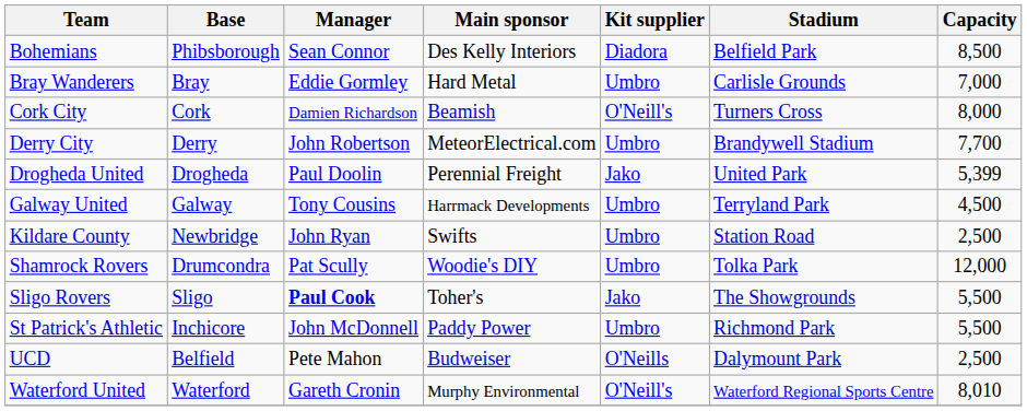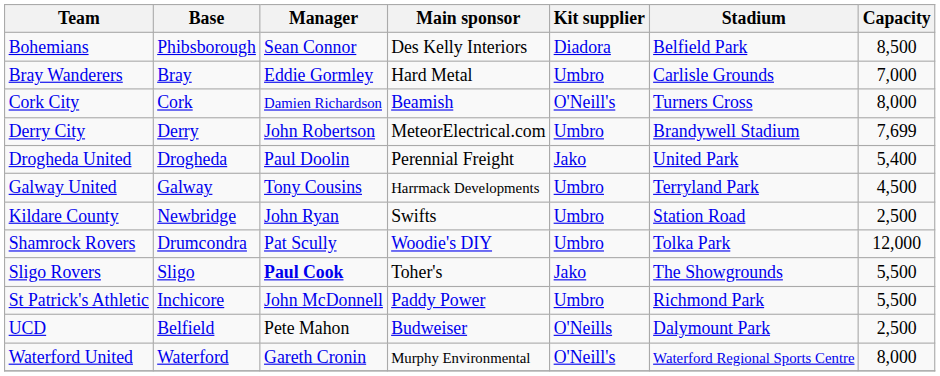Derry City | Capacity: 7,700 -> 7,699
Drogheda United | Capacity: 5,399 -> 5,400
Waterford United | Capacity: 8,010 -> 8,000
